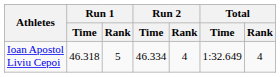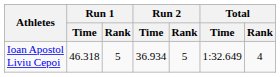Ioan Apostol Liviu Cepoi | Run 2 / Time: 46.334 -> 36.934
Ioan Apostol Liviu Cepoi | Run 2 / Rank: 4 -> 5
